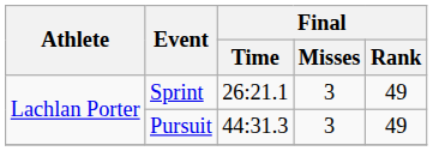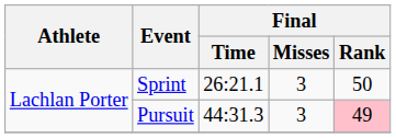Sprint | Final / Rank: 49 -> 50
Pursuit | Final / Rank: no background -> pink background
